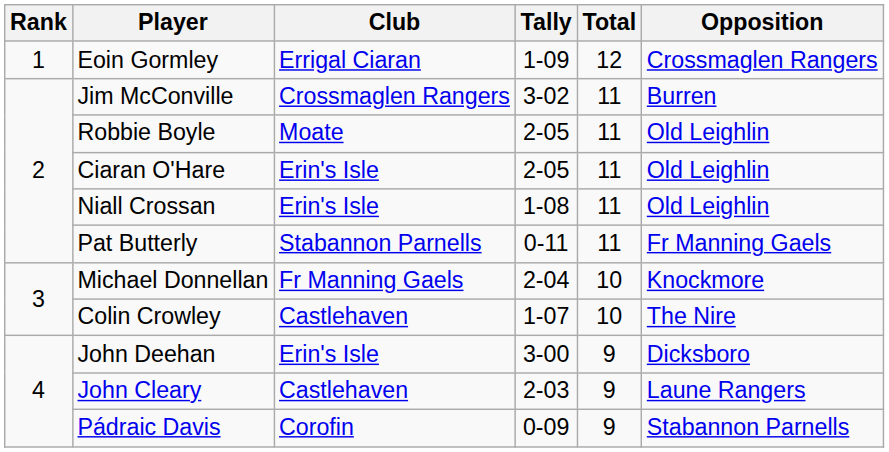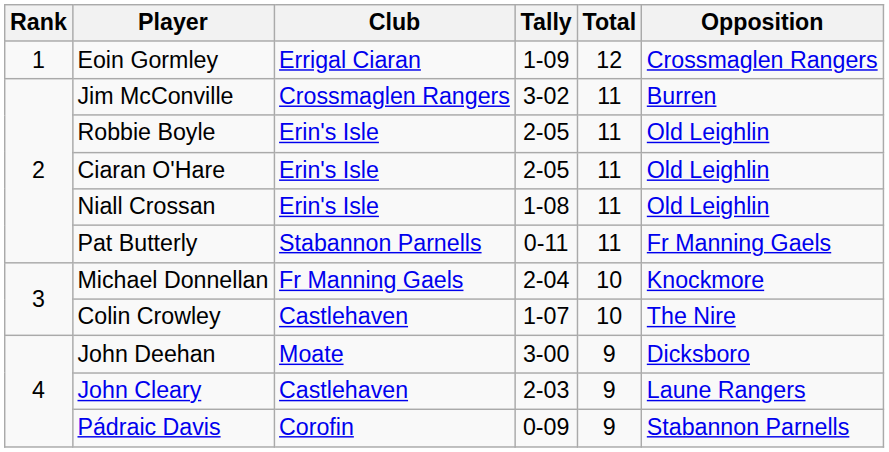Robbie Boyle | Club: Moate -> Erin's Isle
John Deehan | Club: Erin's Isle -> Moate
